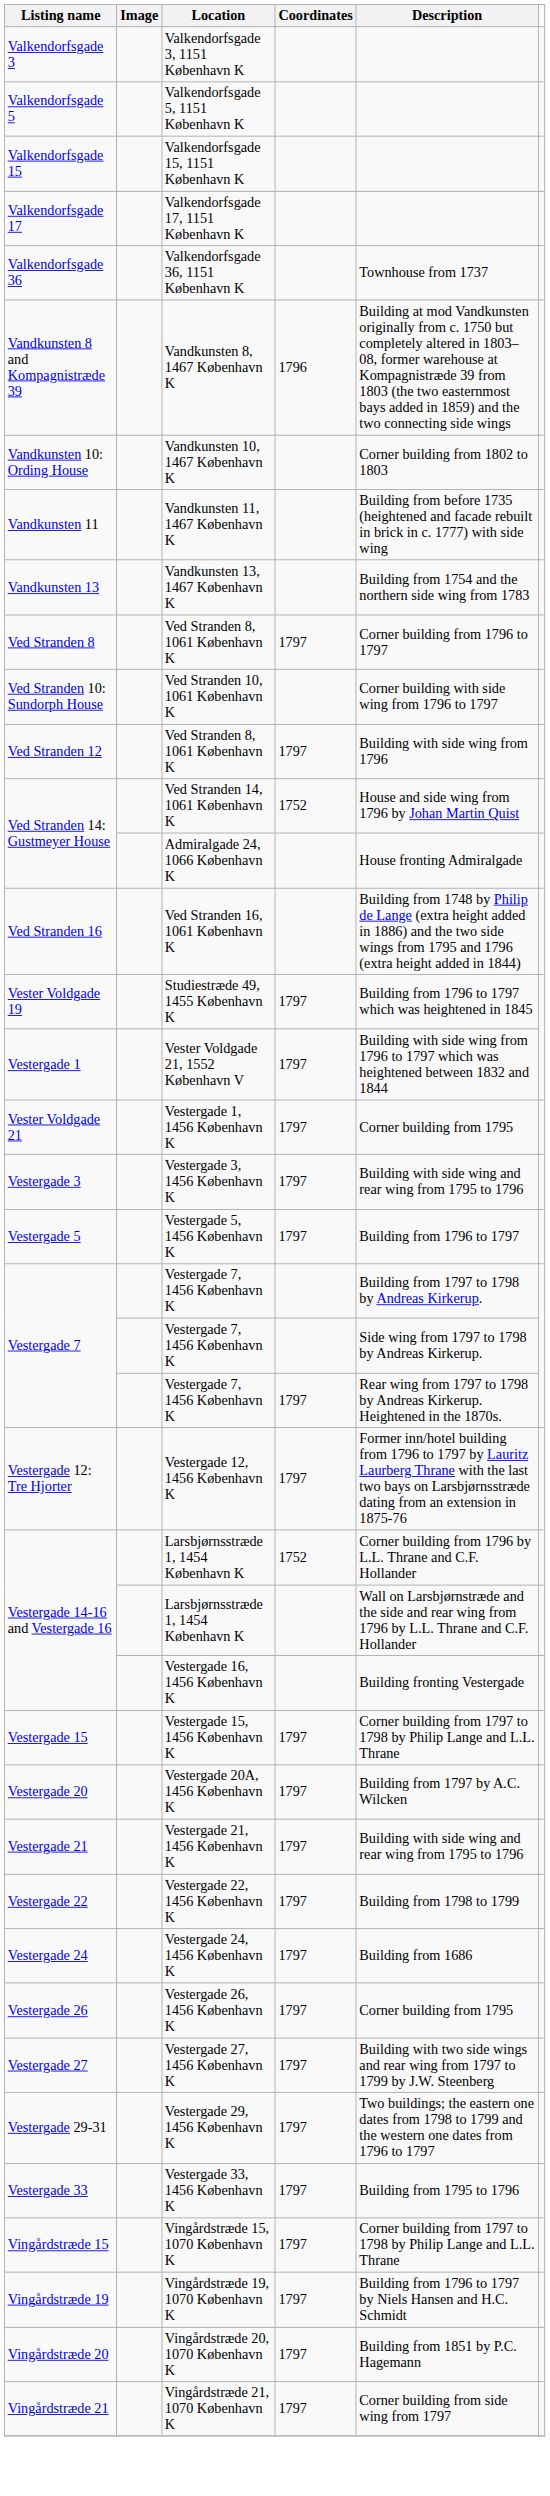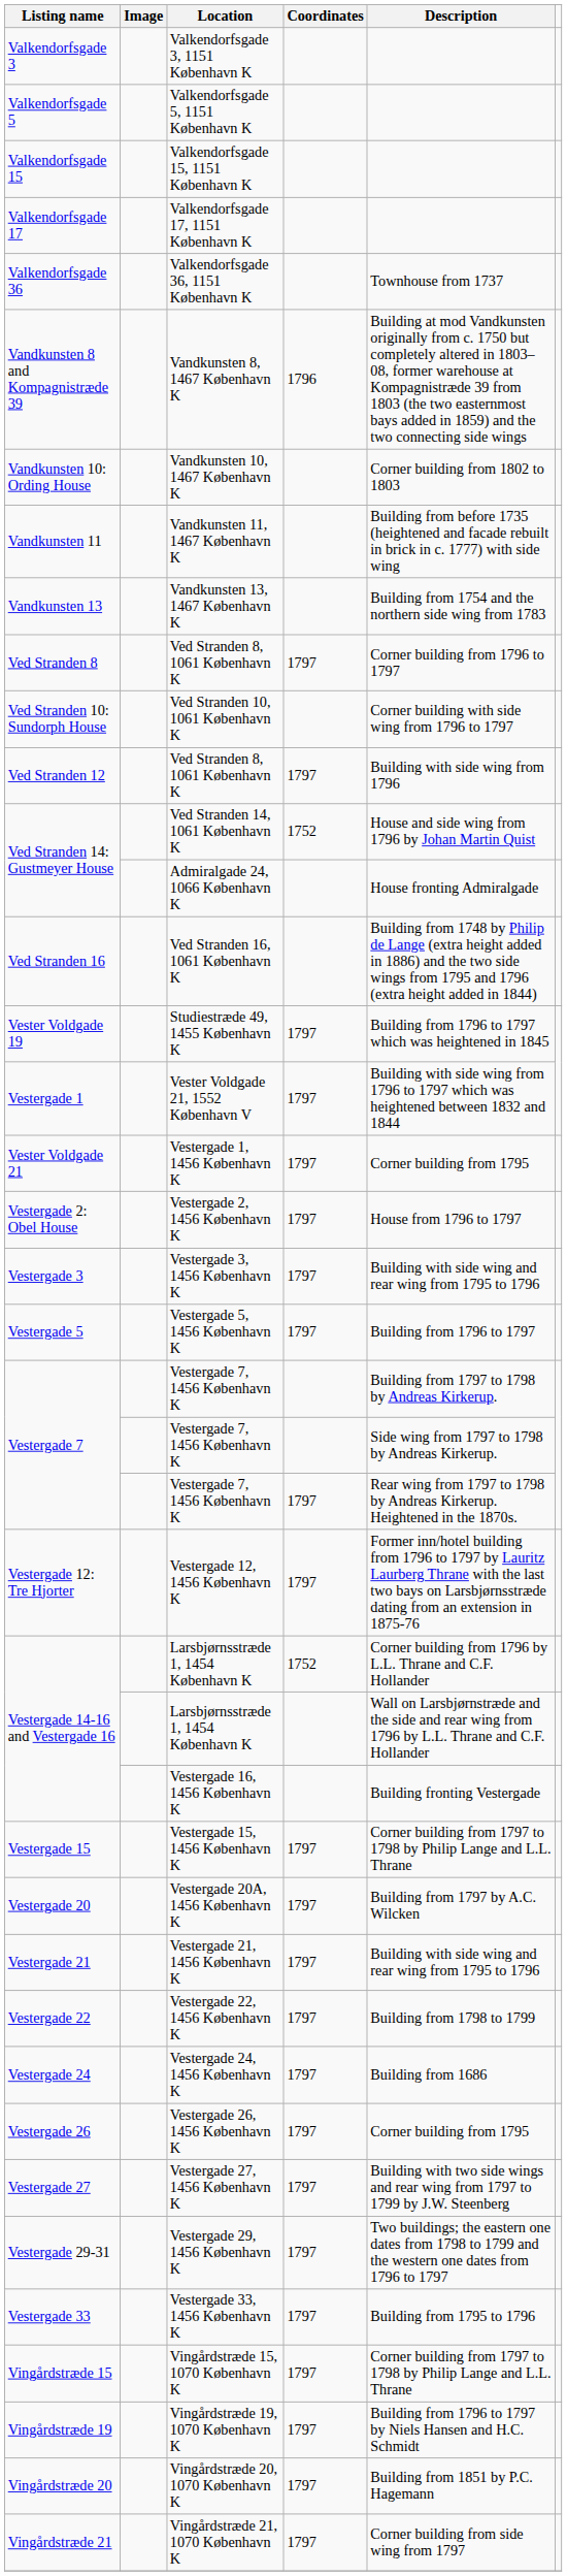+ row: Vestergade 2: Obel House | Vestergade 2, 1456 København K | 1797 | House from 1796 to 1797
